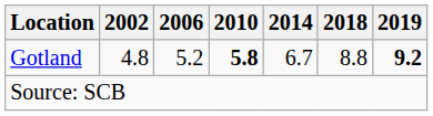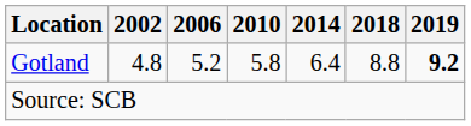Gotland | 2010: bold -> normal
Gotland | 2014: 6.7 -> 6.4
